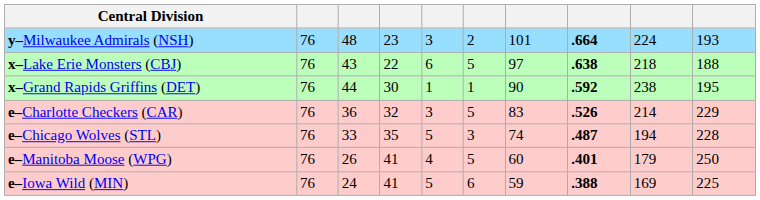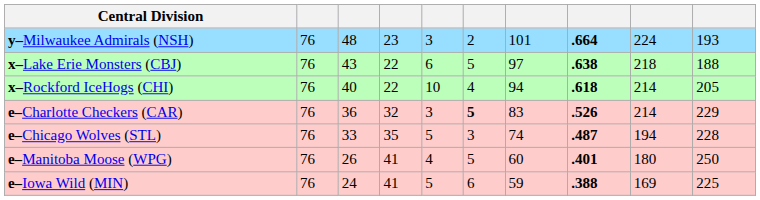+ row: x–Rockford IceHogs (CHI) | 76 | 40 | 22 | 10 | 4 | 94 | .618 | 214 | 205
- row: x–Grand Rapids Griffins (DET) | 76 | 44 | 30 | 1 | 1 | 90 | .592 | 238 | 195
e–Charlotte Checkers (CAR) | column 6: normal -> bold
e–Manitoba Moose (WPG) | column 9: 179 -> 180
